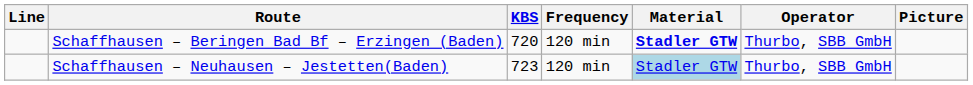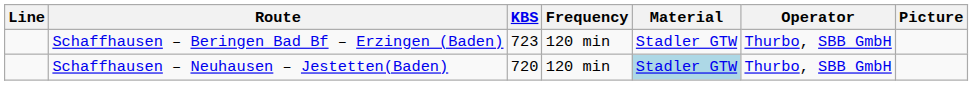Schaffhausen – Beringen Bad Bf – Erzingen (Baden) | KBS: 720 -> 723
Schaffhausen – Beringen Bad Bf – Erzingen (Baden) | Material: bold -> normal
Schaffhausen – Neuhausen – Jestetten(Baden) | KBS: 723 -> 720
